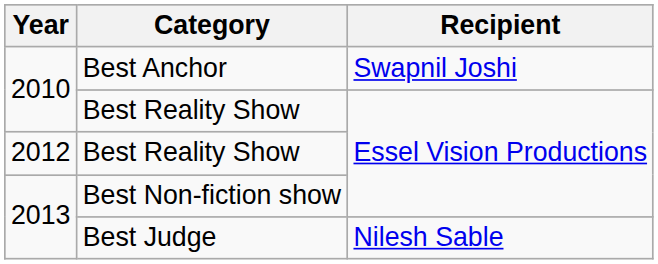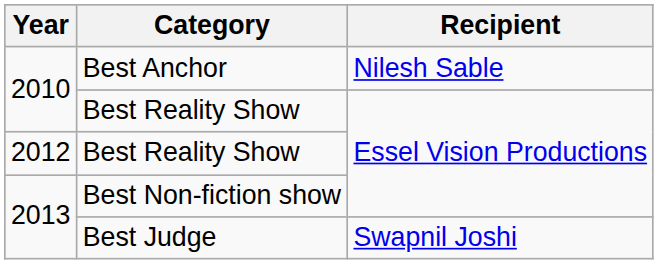Best Anchor | Recipient: Swapnil Joshi -> Nilesh Sable
Best Judge | Recipient: Nilesh Sable -> Swapnil Joshi
